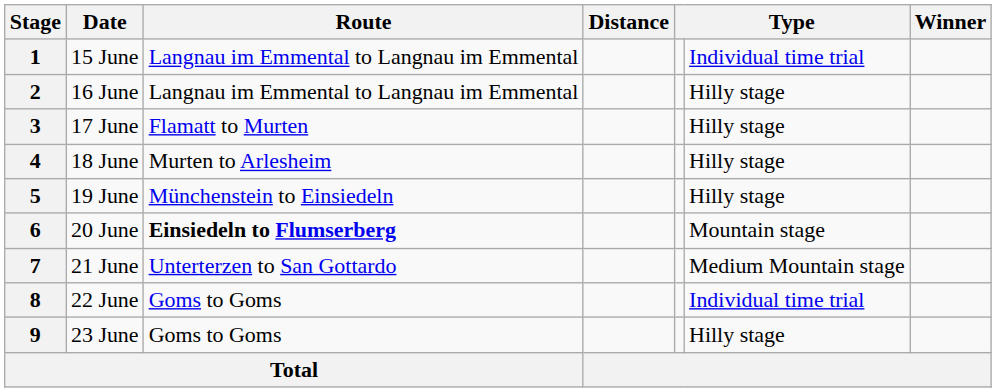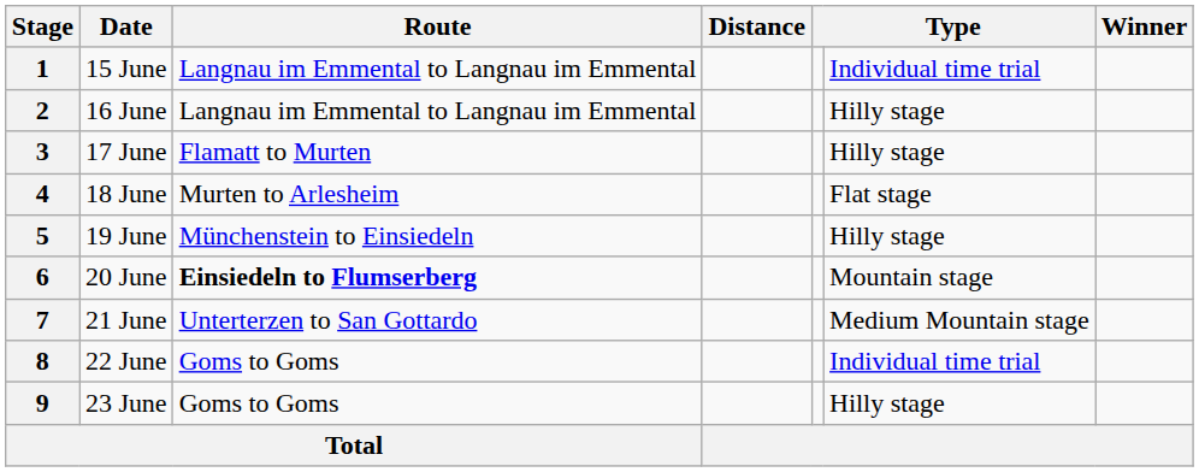4 | column 6: Hilly stage -> Flat stage
